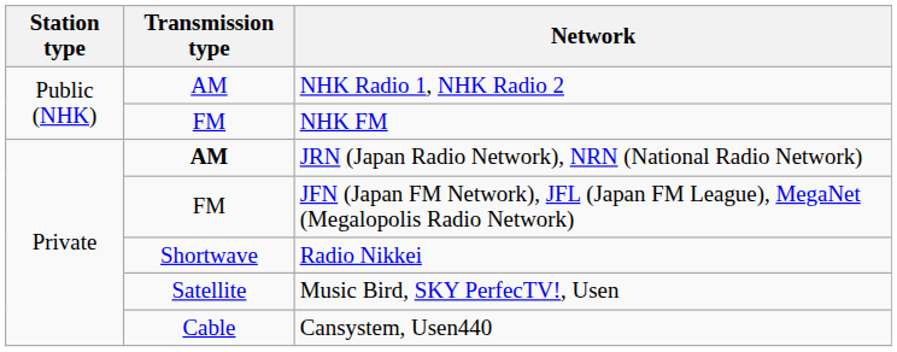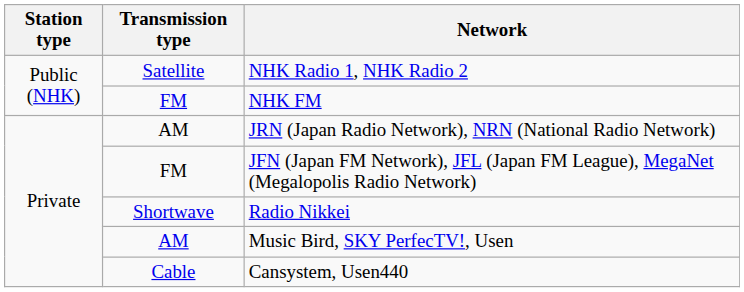NHK Radio 1, NHK Radio 2 | Transmission type: AM -> Satellite
JRN (Japan Radio Network), NRN (National Radio Network) | Transmission type: bold -> normal
Music Bird, SKY PerfecTV!, Usen | Transmission type: Satellite -> AM
